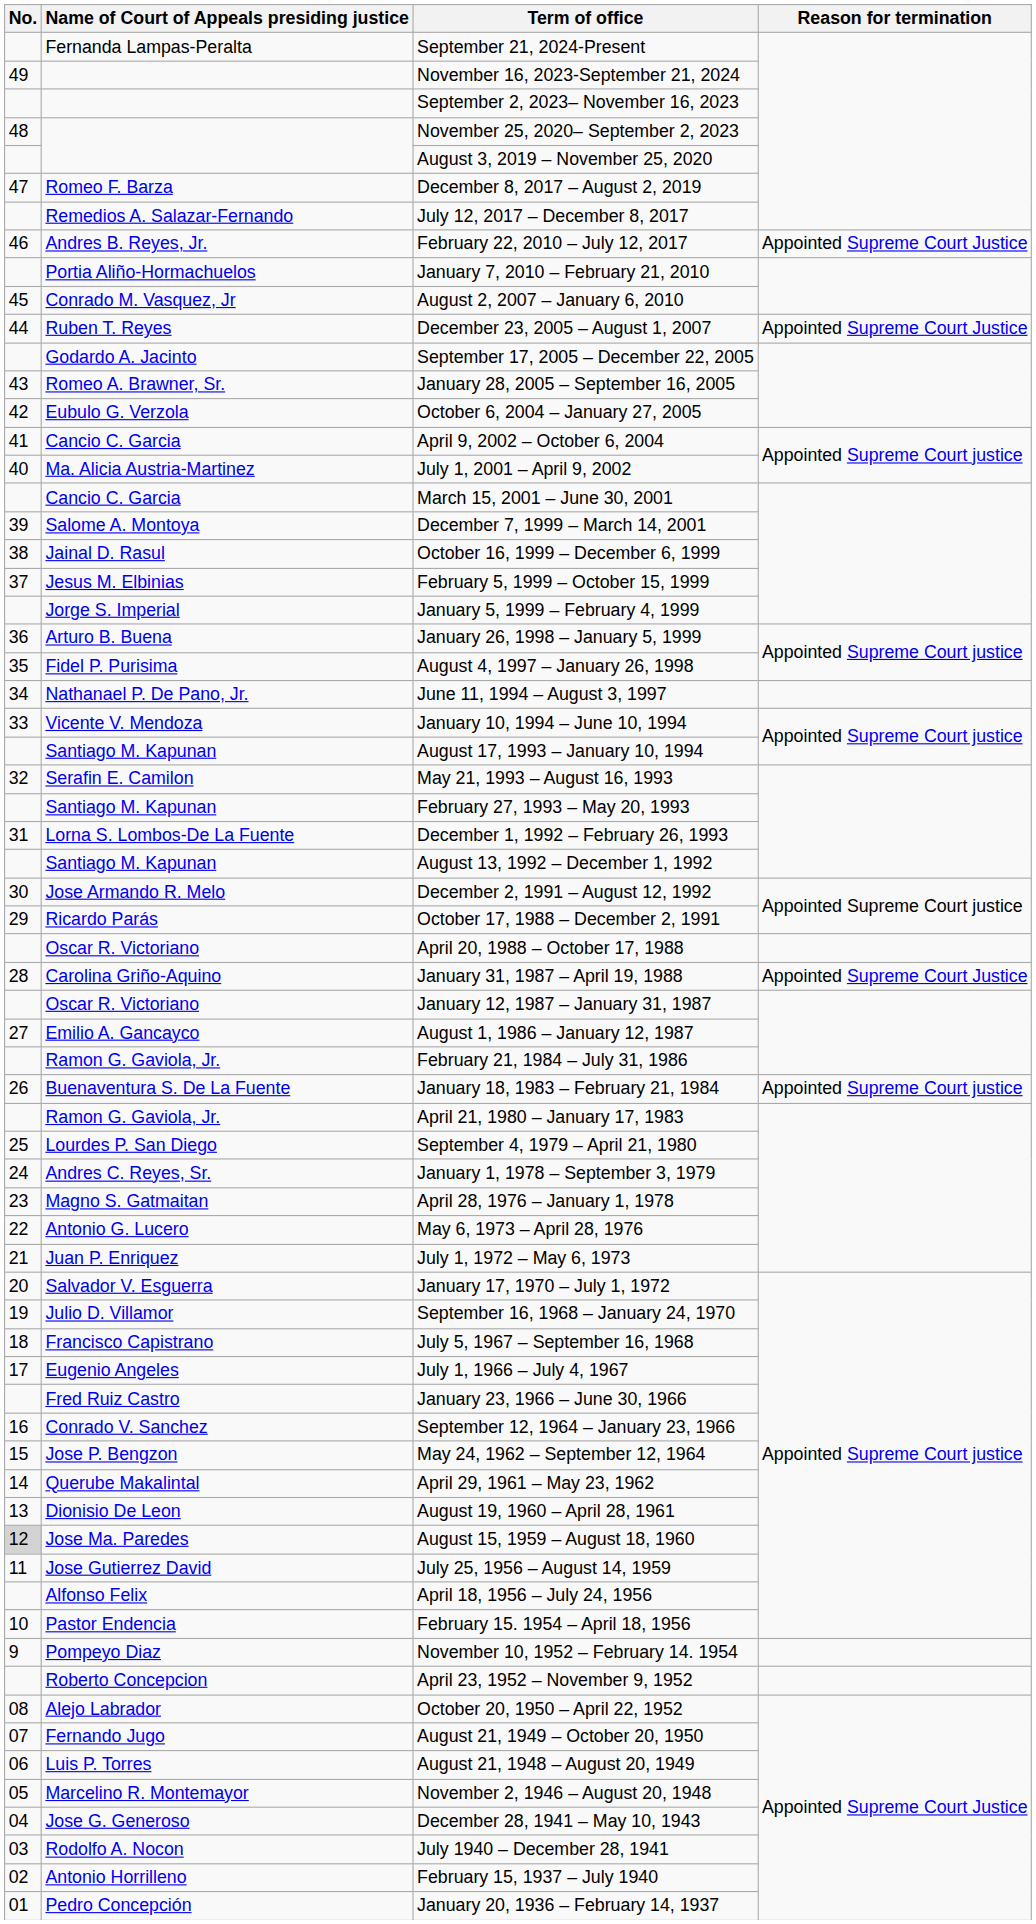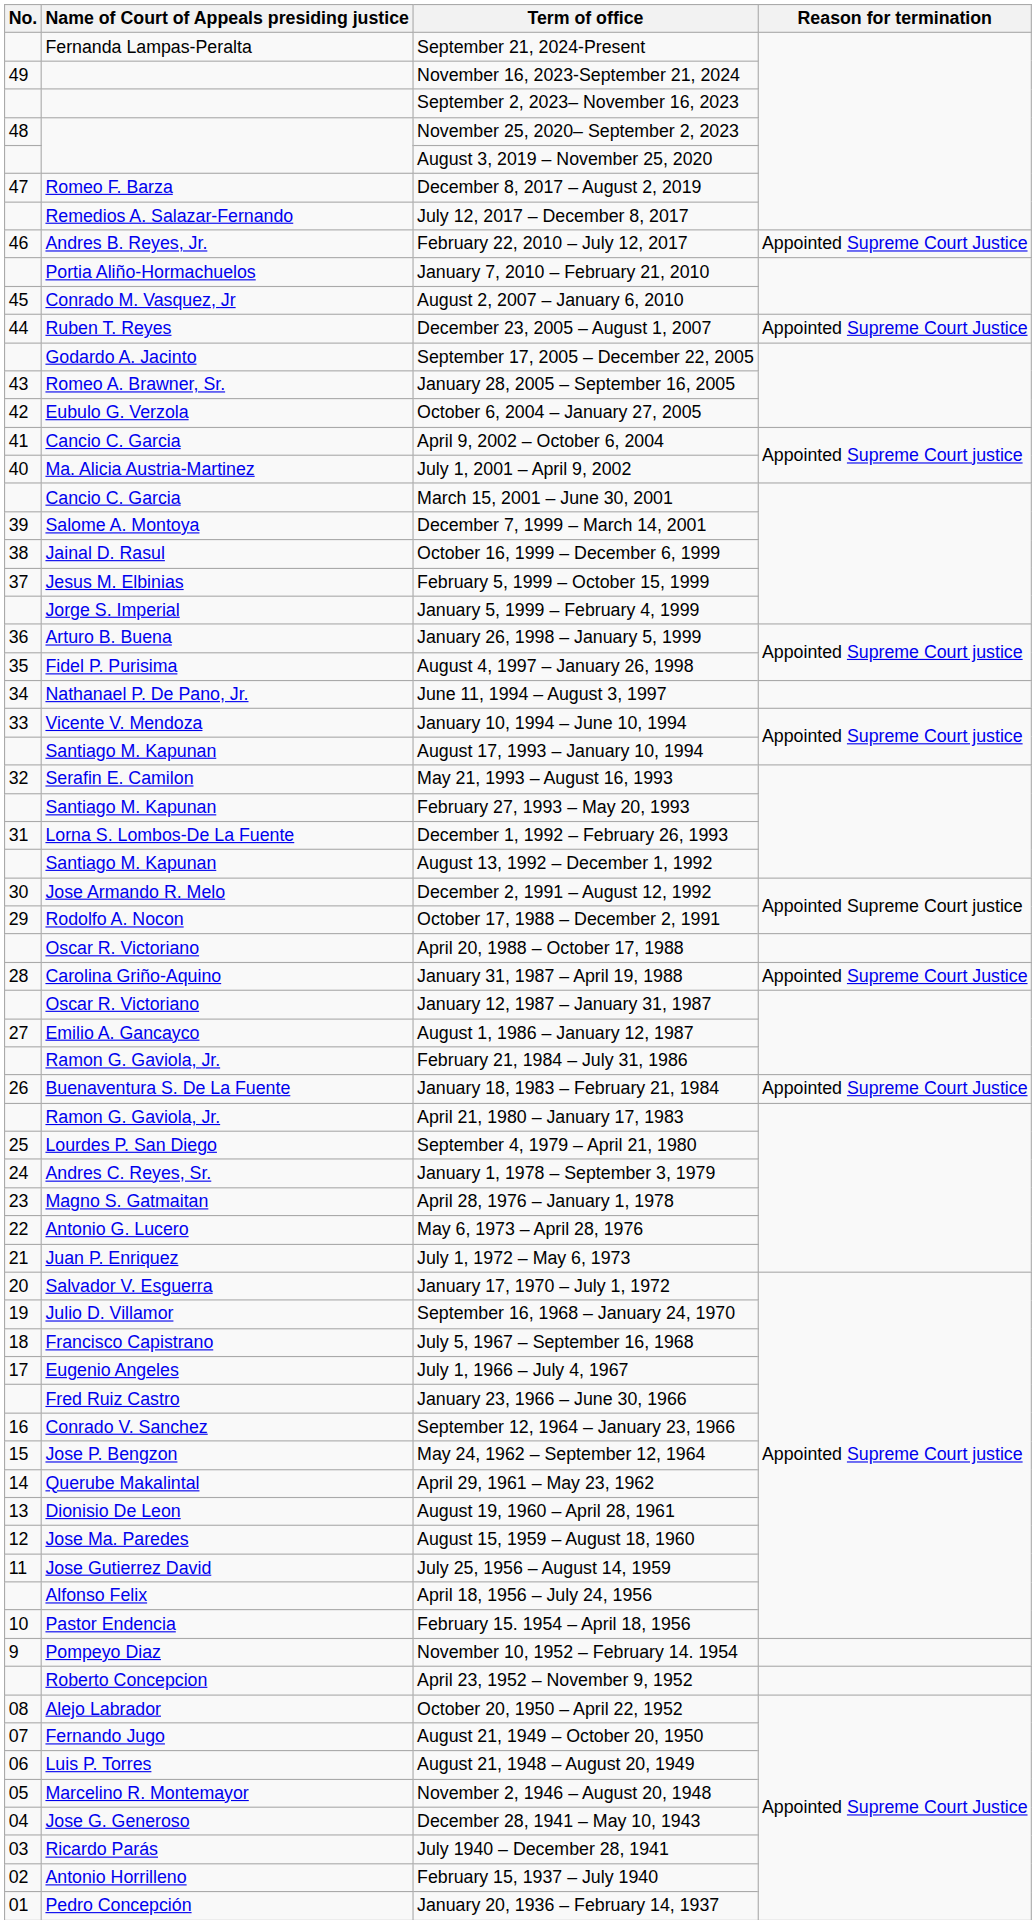October 17, 1988 – December 2, 1991 | Name of Court of Appeals presiding justice: Ricardo Parás -> Rodolfo A. Nocon
January 18, 1983 – February 21, 1984 | Reason for termination: Appointed Supreme Court justice -> Appointed Supreme Court Justice
August 15, 1959 – August 18, 1960 | No.: lightgrey background -> no background
July 1940 – December 28, 1941 | Name of Court of Appeals presiding justice: Rodolfo A. Nocon -> Ricardo Parás
